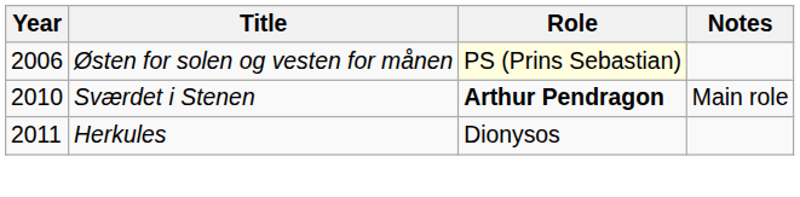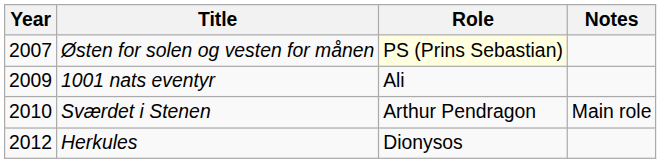Østen for solen og vesten for månen | Year: 2006 -> 2007
+ row: 2009 | 1001 nats eventyr | Ali
Sværdet i Stenen | Role: bold -> normal
Herkules | Year: 2011 -> 2012
